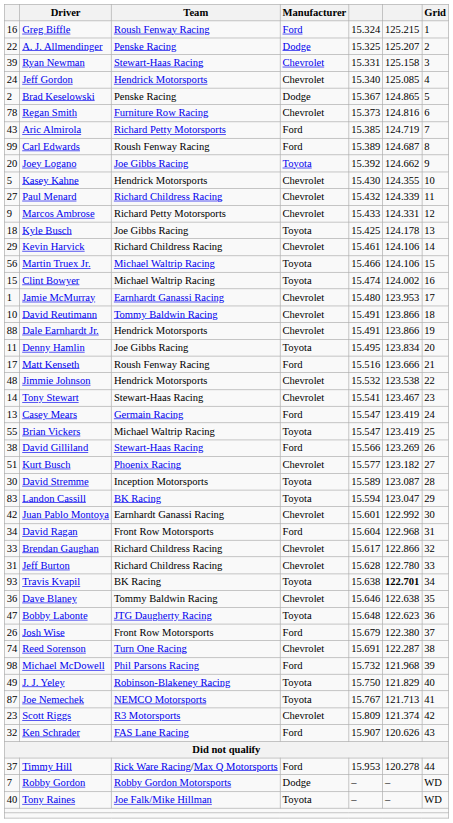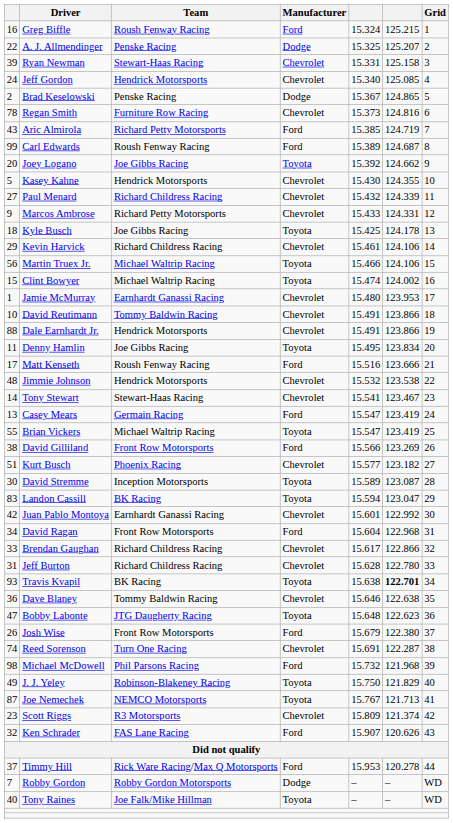David Gilliland | Team: Stewart-Haas Racing -> Front Row Motorsports
